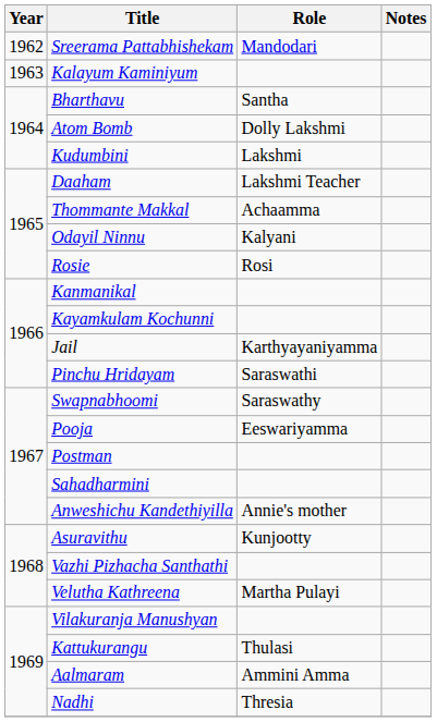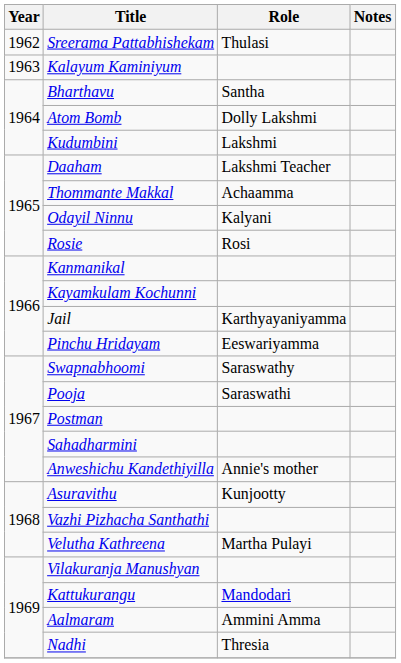Sreerama Pattabhishekam | Role: Mandodari -> Thulasi
Pinchu Hridayam | Role: Saraswathi -> Eeswariyamma
Pooja | Role: Eeswariyamma -> Saraswathi
Kattukurangu | Role: Thulasi -> Mandodari
